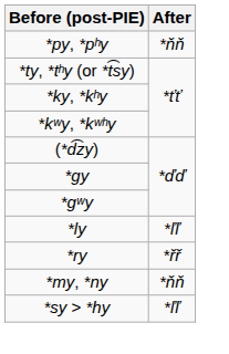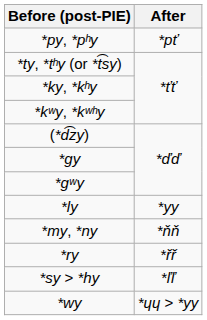*py, *pʰy | After: *ňň -> *pť
*ly | After: *ľľ -> *yy
rows swapped: *my, *ny <-> *ry
+ row: *wy | *ɥɥ > *yy
